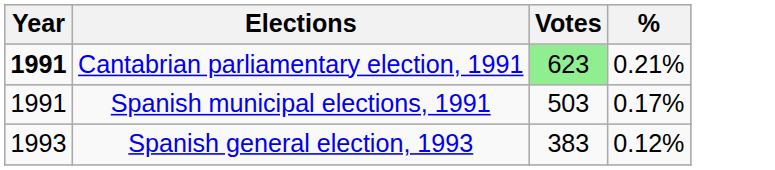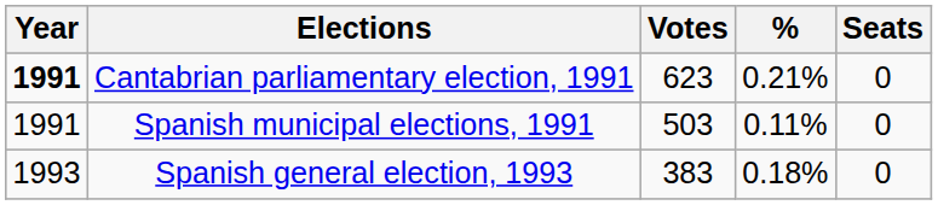+ column: Seats | 0 | 0 | 0
Cantabrian parliamentary election, 1991 | Votes: lightgreen background -> no background
Spanish municipal elections, 1991 | %: 0.17% -> 0.11%
Spanish general election, 1993 | %: 0.12% -> 0.18%
